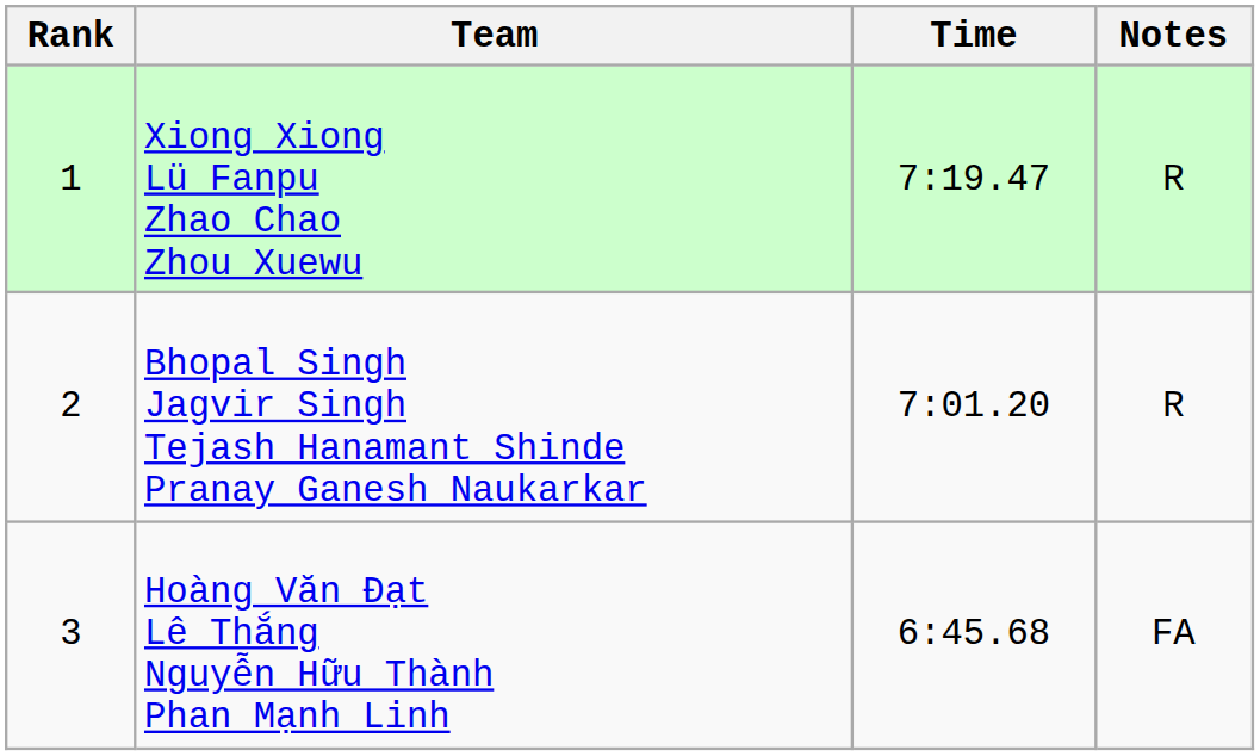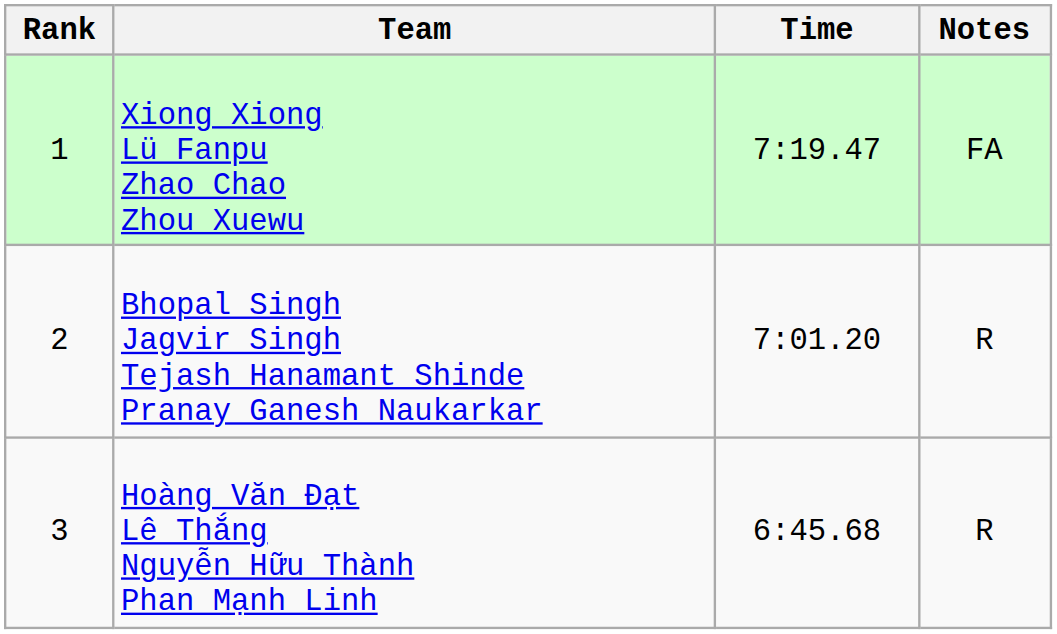Xiong Xiong Lü Fanpu Zhao Chao Zhou Xuewu | Notes: R -> FA
Hoàng Văn Đạt Lê Thắng Nguyễn Hữu Thành Phan Mạnh Linh | Notes: FA -> R
